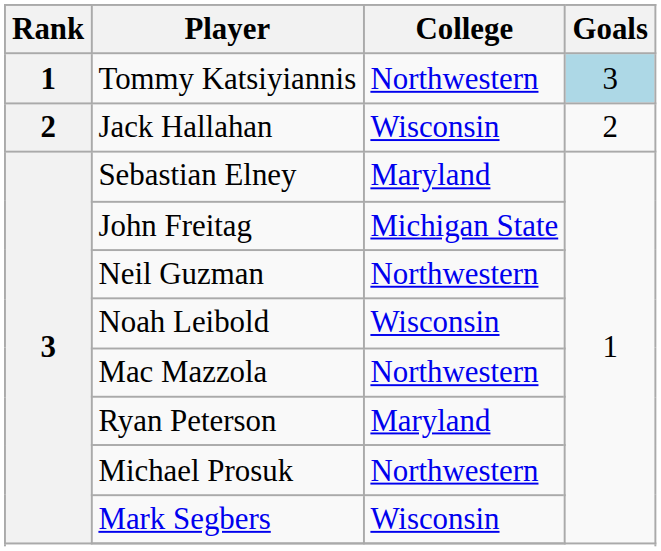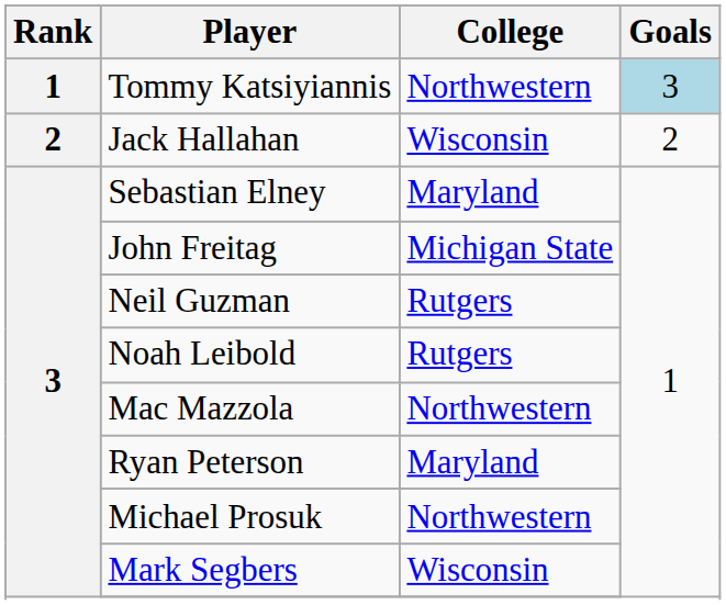Neil Guzman | College: Northwestern -> Rutgers
Noah Leibold | College: Wisconsin -> Rutgers
